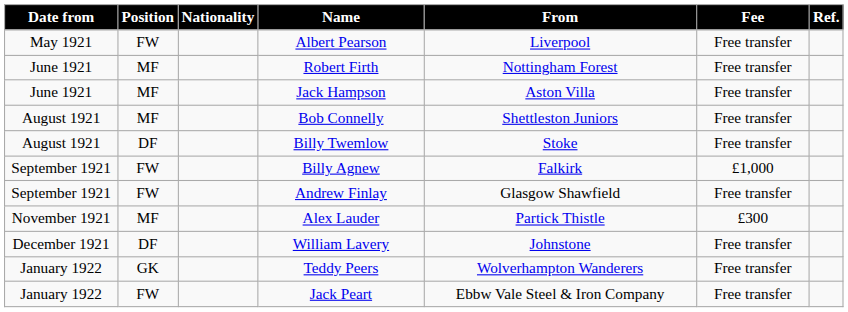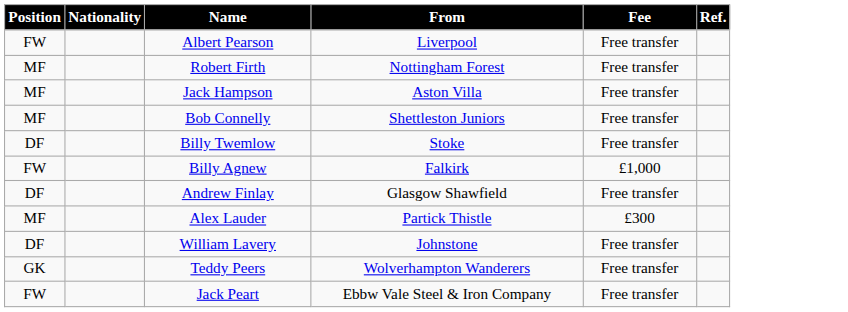- column: Date from | May 1921 | June 1921 | June 1921 | August 1921 | August 1921 | September 1921 | September 1921 | November 1921 | December 1921 | January 1922 | January 1922
Andrew Finlay | Position: FW -> DF
